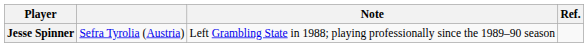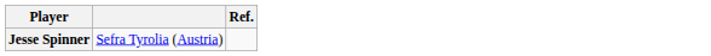- column: Note | Left Grambling State in 1988; playing professionally since the 1989–90 season
